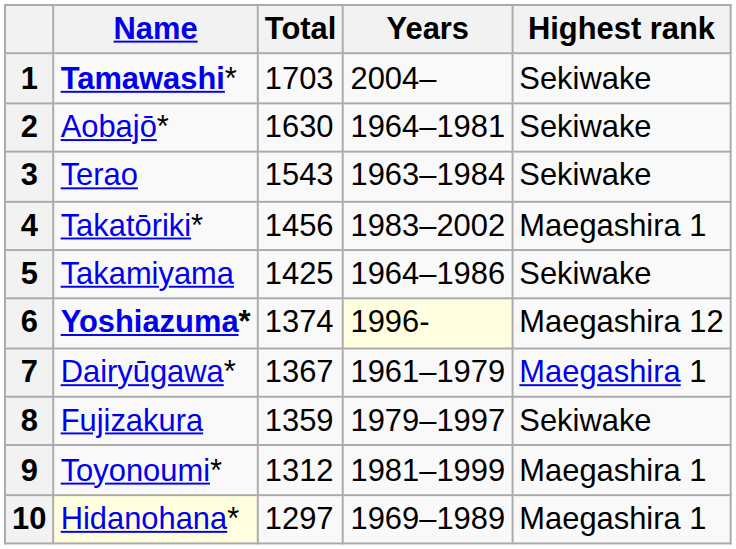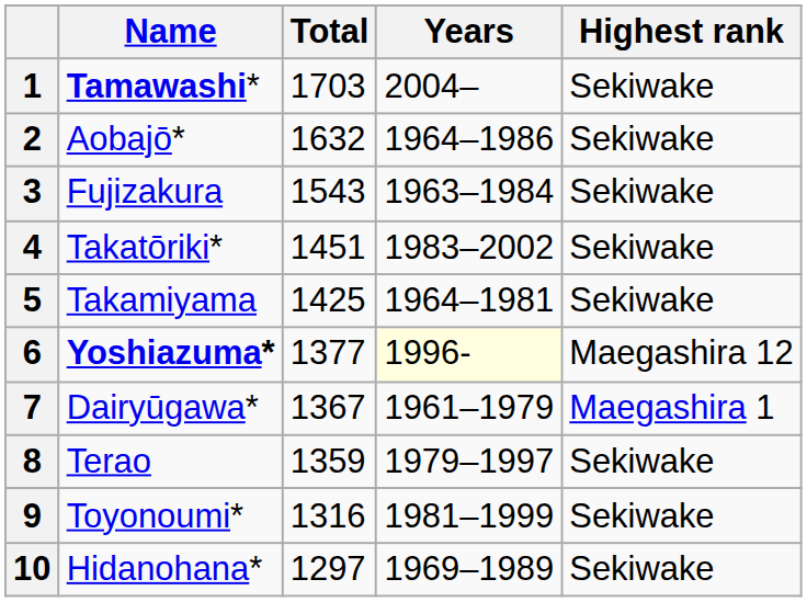2 | Total: 1630 -> 1632
2 | Years: 1964–1981 -> 1964–1986
3 | Name: Terao -> Fujizakura
4 | Total: 1456 -> 1451
4 | Highest rank: Maegashira 1 -> Sekiwake
5 | Years: 1964–1986 -> 1964–1981
6 | Total: 1374 -> 1377
8 | Name: Fujizakura -> Terao
9 | Total: 1312 -> 1316
9 | Highest rank: Maegashira 1 -> Sekiwake
10 | Name: lightyellow background -> no background
10 | Highest rank: Maegashira 1 -> Sekiwake
